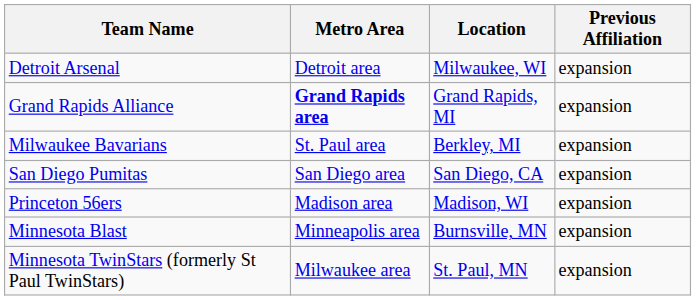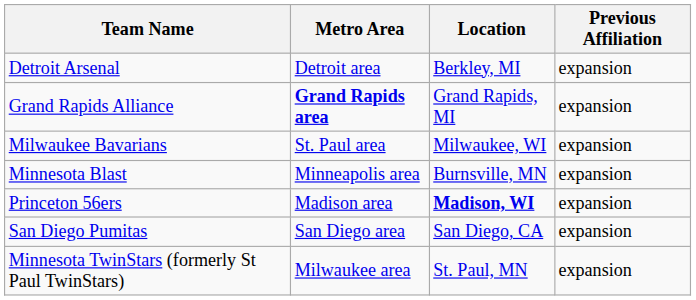Detroit Arsenal | Location: Milwaukee, WI -> Berkley, MI
Milwaukee Bavarians | Location: Berkley, MI -> Milwaukee, WI
rows swapped: Minnesota Blast <-> San Diego Pumitas
Princeton 56ers | Location: normal -> bold
